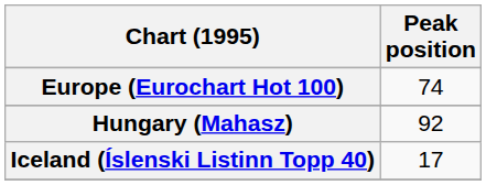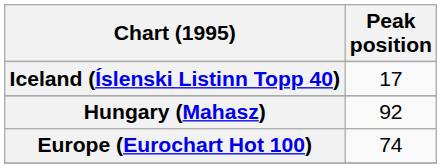rows swapped: Europe (Eurochart Hot 100) <-> Iceland (Íslenski Listinn Topp 40)
